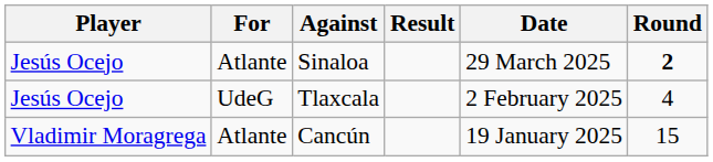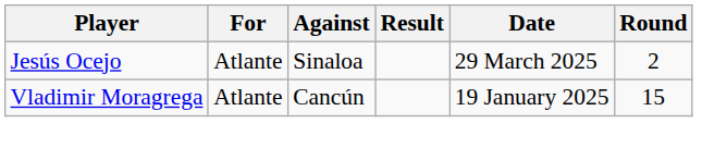Sinaloa | Round: bold -> normal
- row: Jesús Ocejo | UdeG | Tlaxcala | 2 February 2025 | 4
